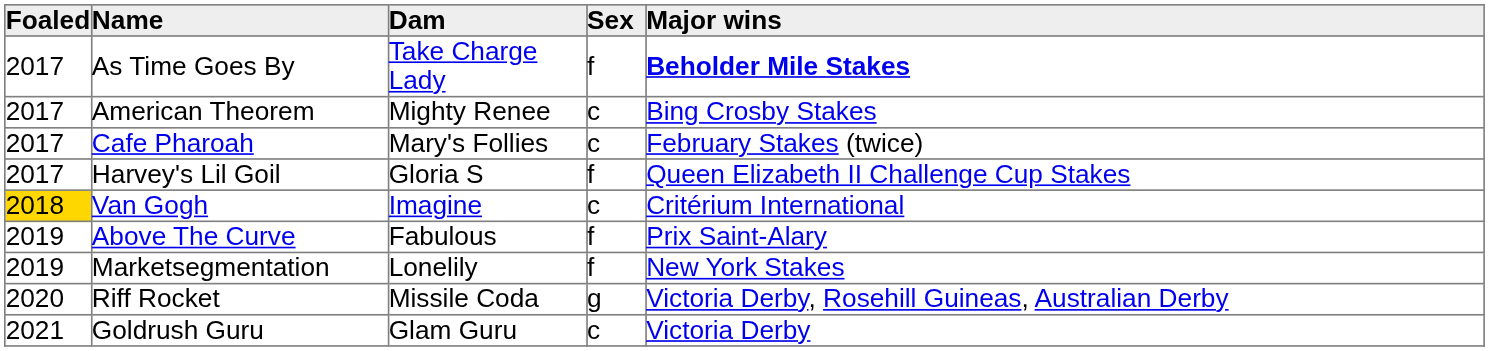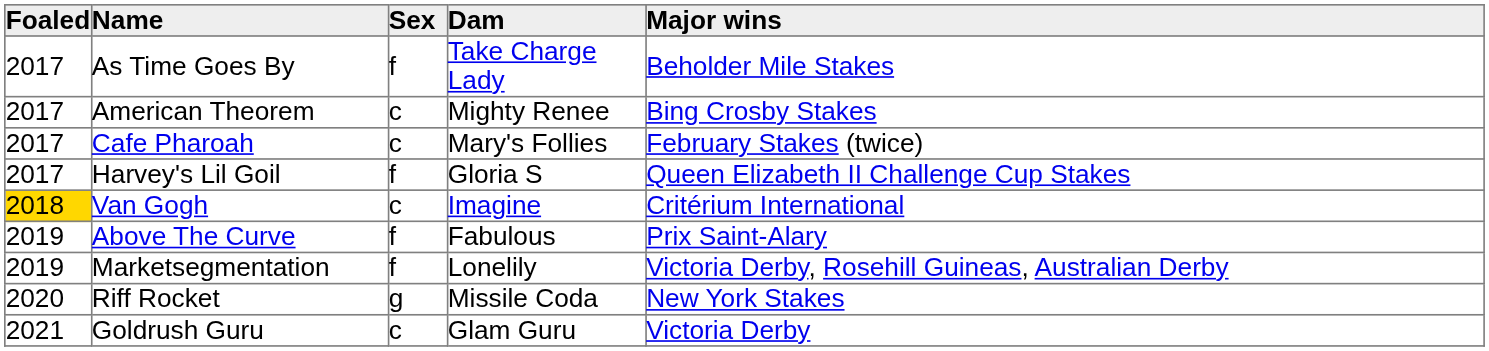columns swapped: Dam <-> Sex
As Time Goes By | Major wins: bold -> normal
Marketsegmentation | Major wins: New York Stakes -> Victoria Derby, Rosehill Guineas, Australian Derby
Riff Rocket | Major wins: Victoria Derby, Rosehill Guineas, Australian Derby -> New York Stakes
